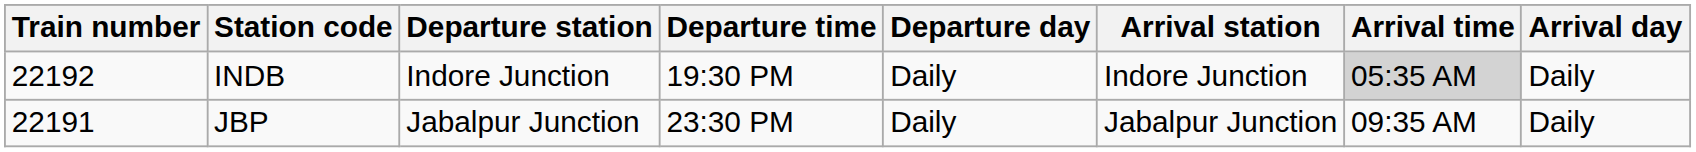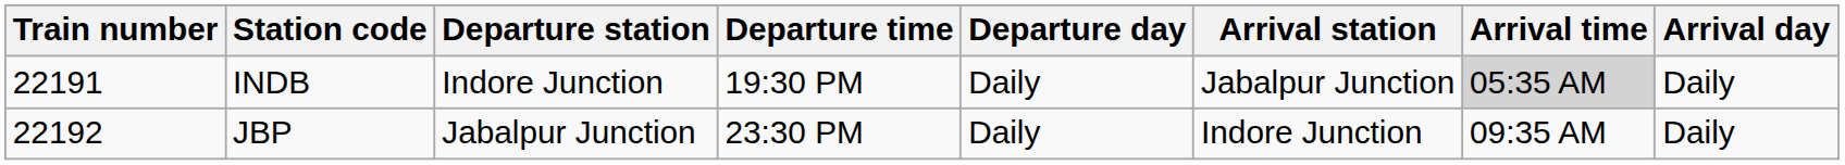INDB | Train number: 22192 -> 22191
INDB | Arrival station: Indore Junction -> Jabalpur Junction
JBP | Train number: 22191 -> 22192
JBP | Arrival station: Jabalpur Junction -> Indore Junction
